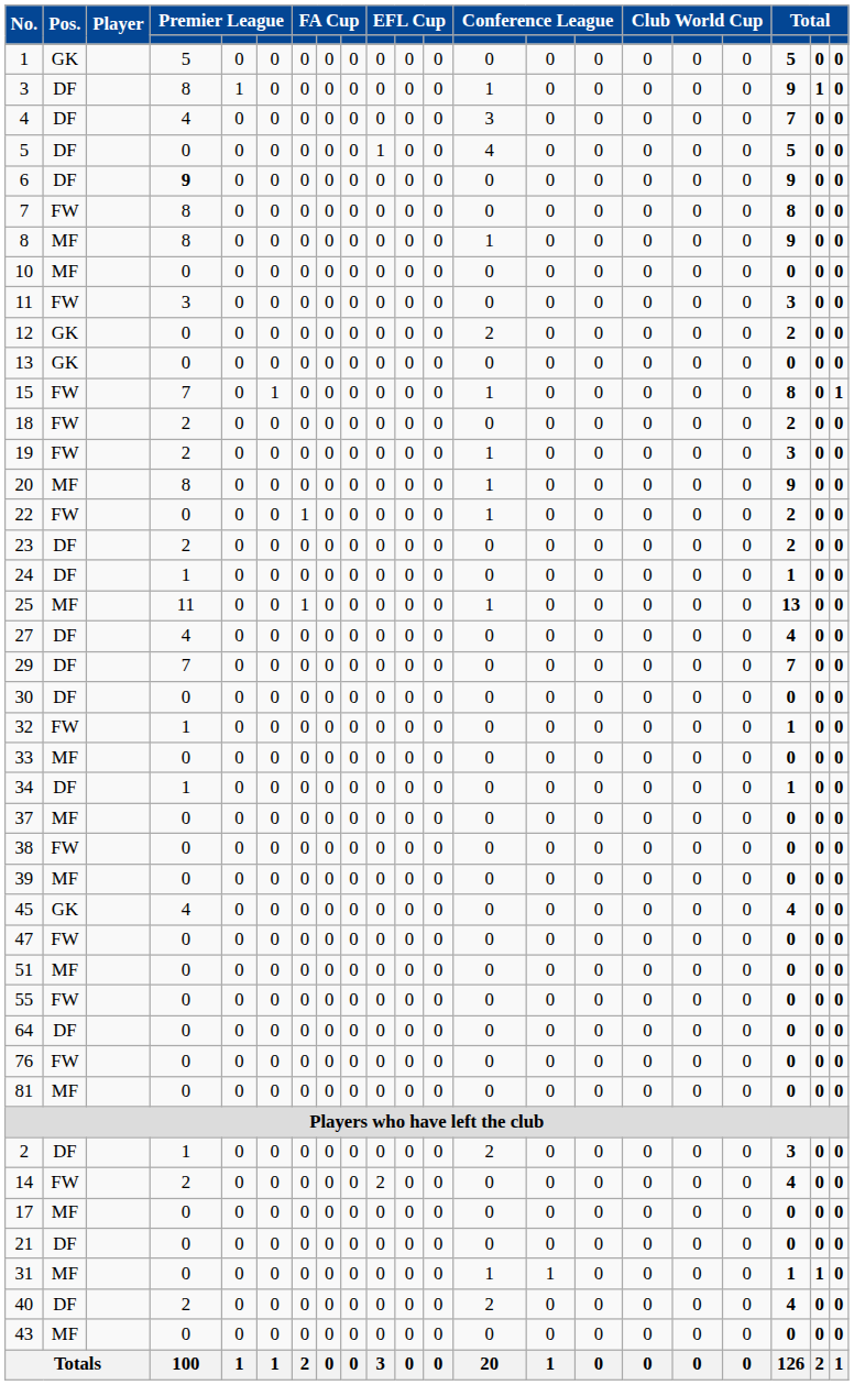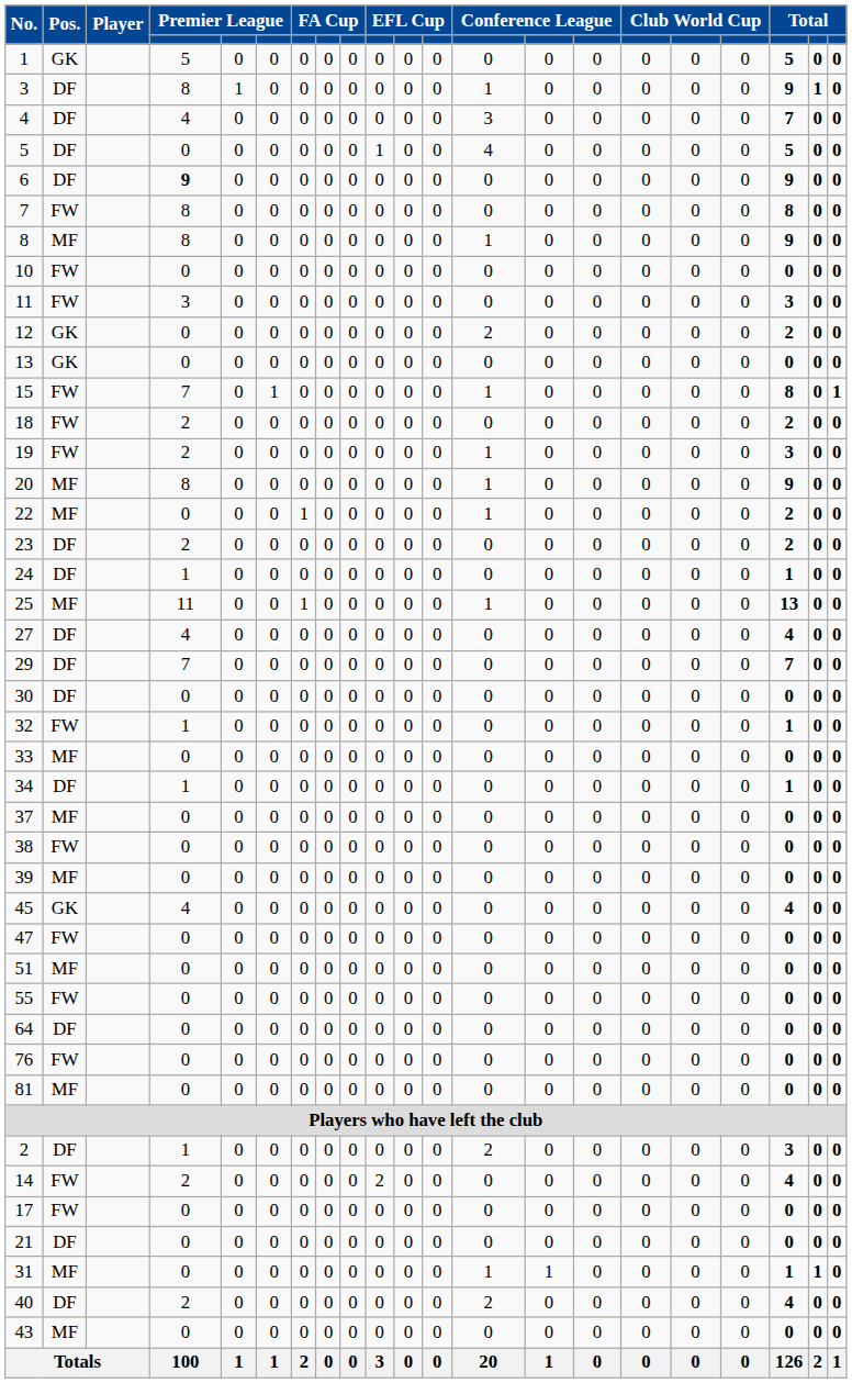10 | Pos.: MF -> FW
22 | Pos.: FW -> MF
17 | Pos.: MF -> FW
